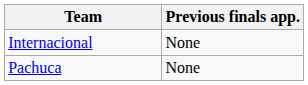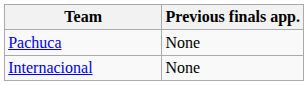rows swapped: Pachuca <-> Internacional
